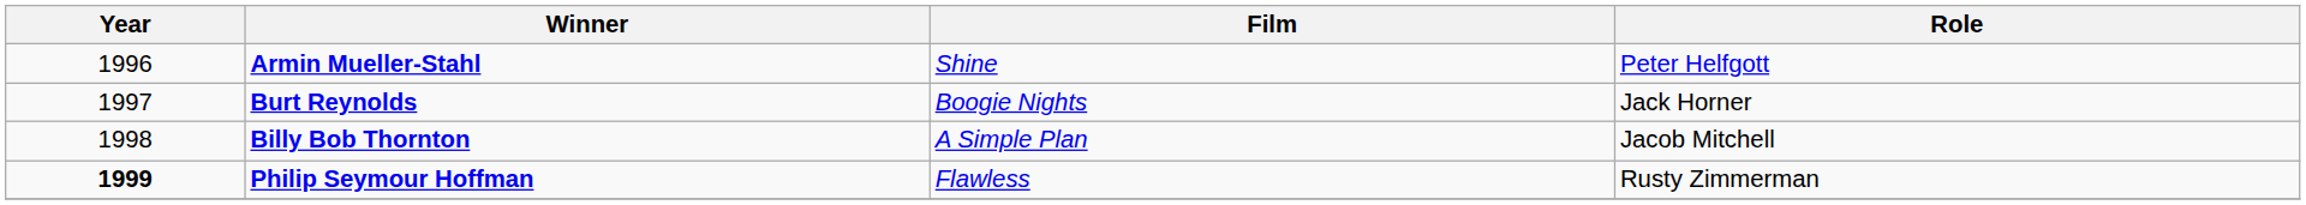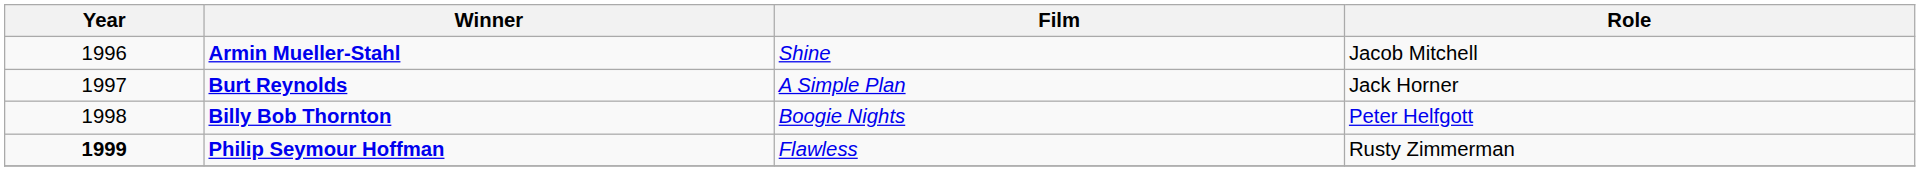Armin Mueller-Stahl | Role: Peter Helfgott -> Jacob Mitchell
Burt Reynolds | Film: Boogie Nights -> A Simple Plan
Billy Bob Thornton | Film: A Simple Plan -> Boogie Nights
Billy Bob Thornton | Role: Jacob Mitchell -> Peter Helfgott
